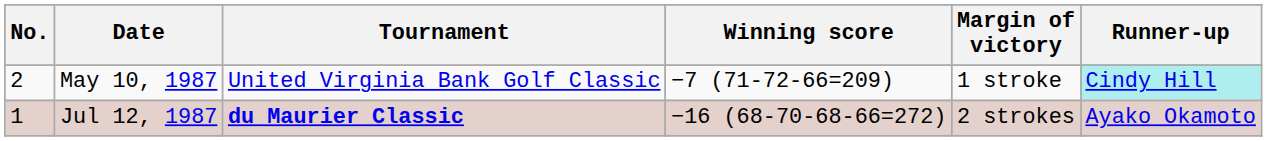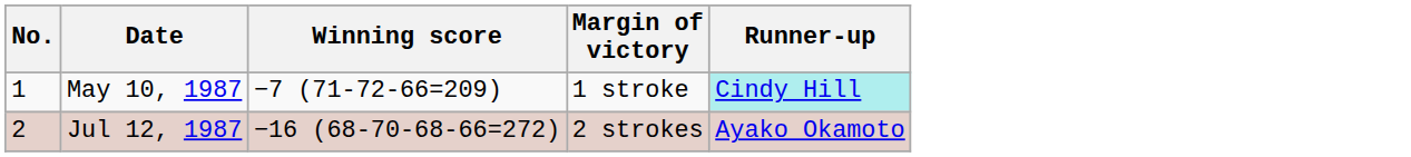- column: Tournament | United Virginia Bank Golf Classic | du Maurier Classic
May 10, 1987 | No.: 2 -> 1
Jul 12, 1987 | No.: 1 -> 2
